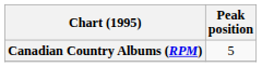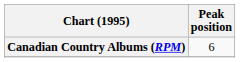Canadian Country Albums (RPM) | Peak position: 5 -> 6
